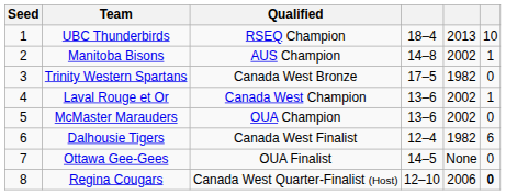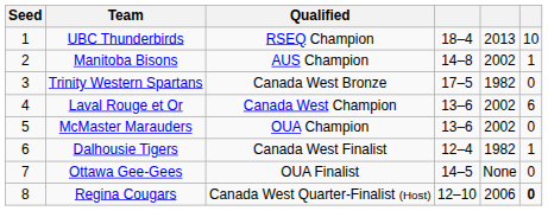Laval Rouge et Or | column 6: 1 -> 6
Dalhousie Tigers | column 6: 6 -> 1
